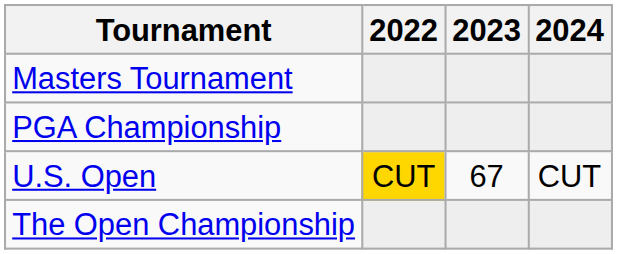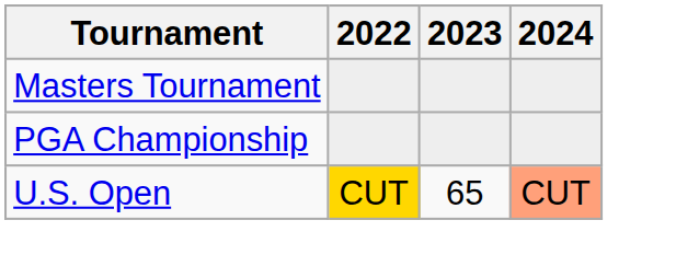U.S. Open | 2023: 67 -> 65
U.S. Open | 2024: no background -> lightsalmon background
- row: The Open Championship
